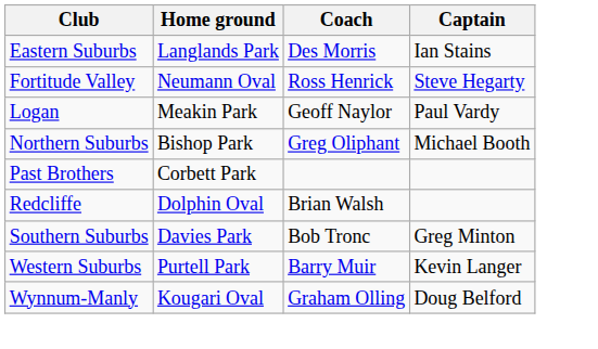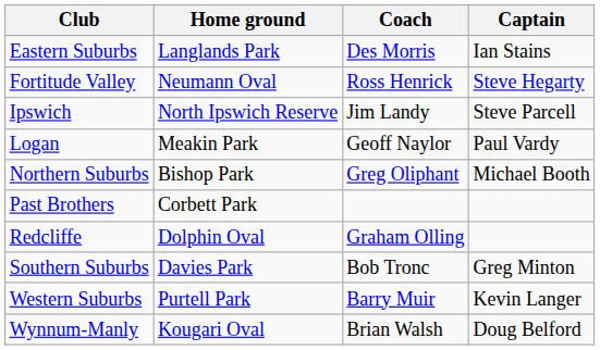+ row: Ipswich | North Ipswich Reserve | Jim Landy | Steve Parcell
Redcliffe | Coach: Brian Walsh -> Graham Olling
Wynnum-Manly | Coach: Graham Olling -> Brian Walsh
